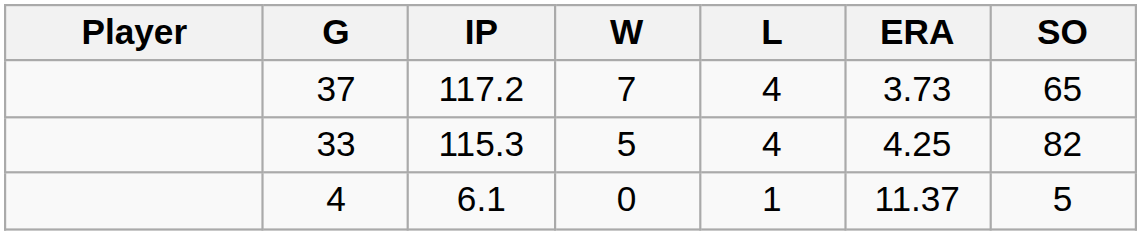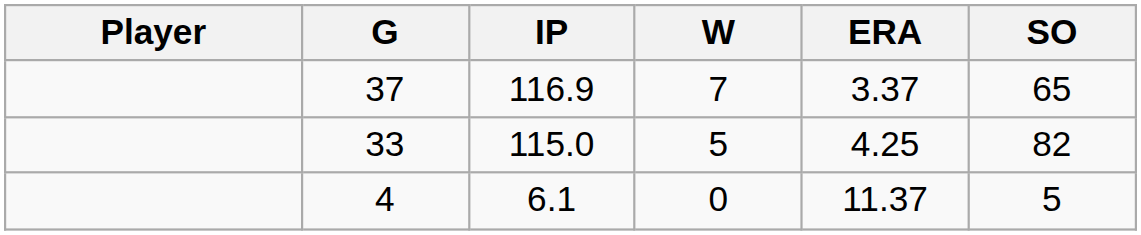- column: L | 4 | 4 | 1
37 | IP: 117.2 -> 116.9
37 | ERA: 3.73 -> 3.37
33 | IP: 115.3 -> 115.0
